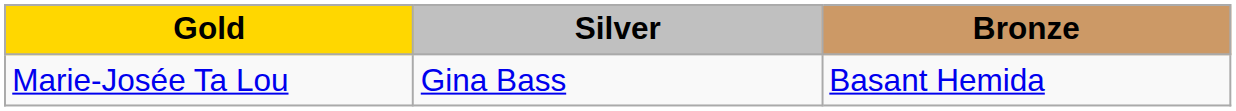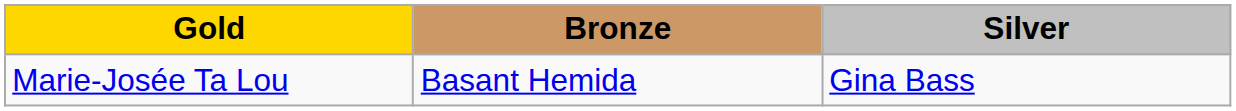columns swapped: Silver <-> Bronze
